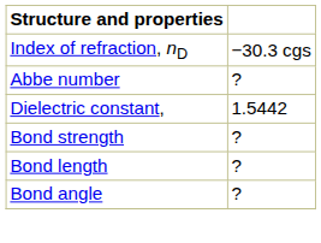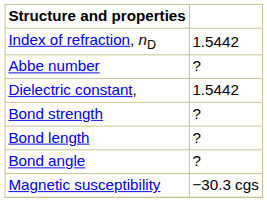Index of refraction, nD | column 2: −30.3 cgs -> 1.5442
+ row: Magnetic susceptibility | −30.3 cgs
